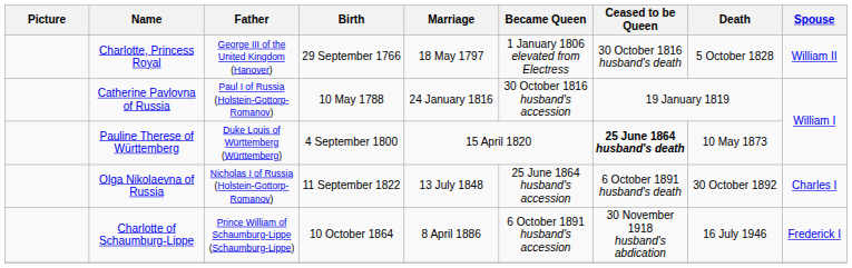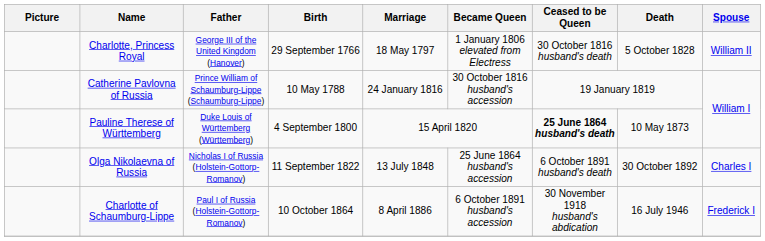Catherine Pavlovna of Russia | Father: Paul I of Russia (Holstein-Gottorp-Romanov) -> Prince William of Schaumburg-Lippe (Schaumburg-Lippe)
Charlotte of Schaumburg-Lippe | Father: Prince William of Schaumburg-Lippe (Schaumburg-Lippe) -> Paul I of Russia (Holstein-Gottorp-Romanov)
